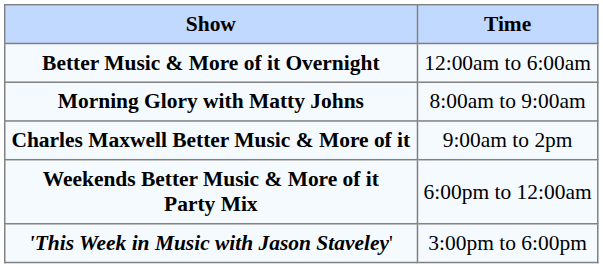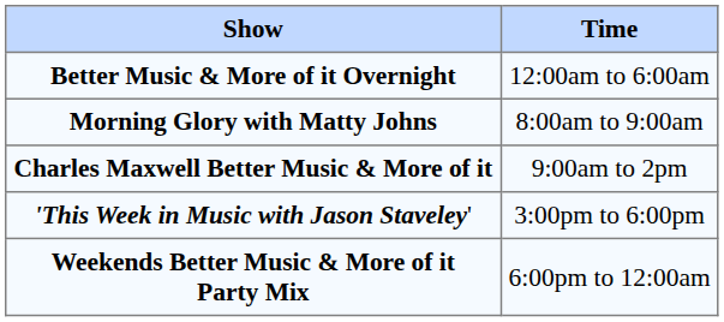rows swapped: 'This Week in Music with Jason Staveley' <-> Weekends Better Music & More of it Party Mix
